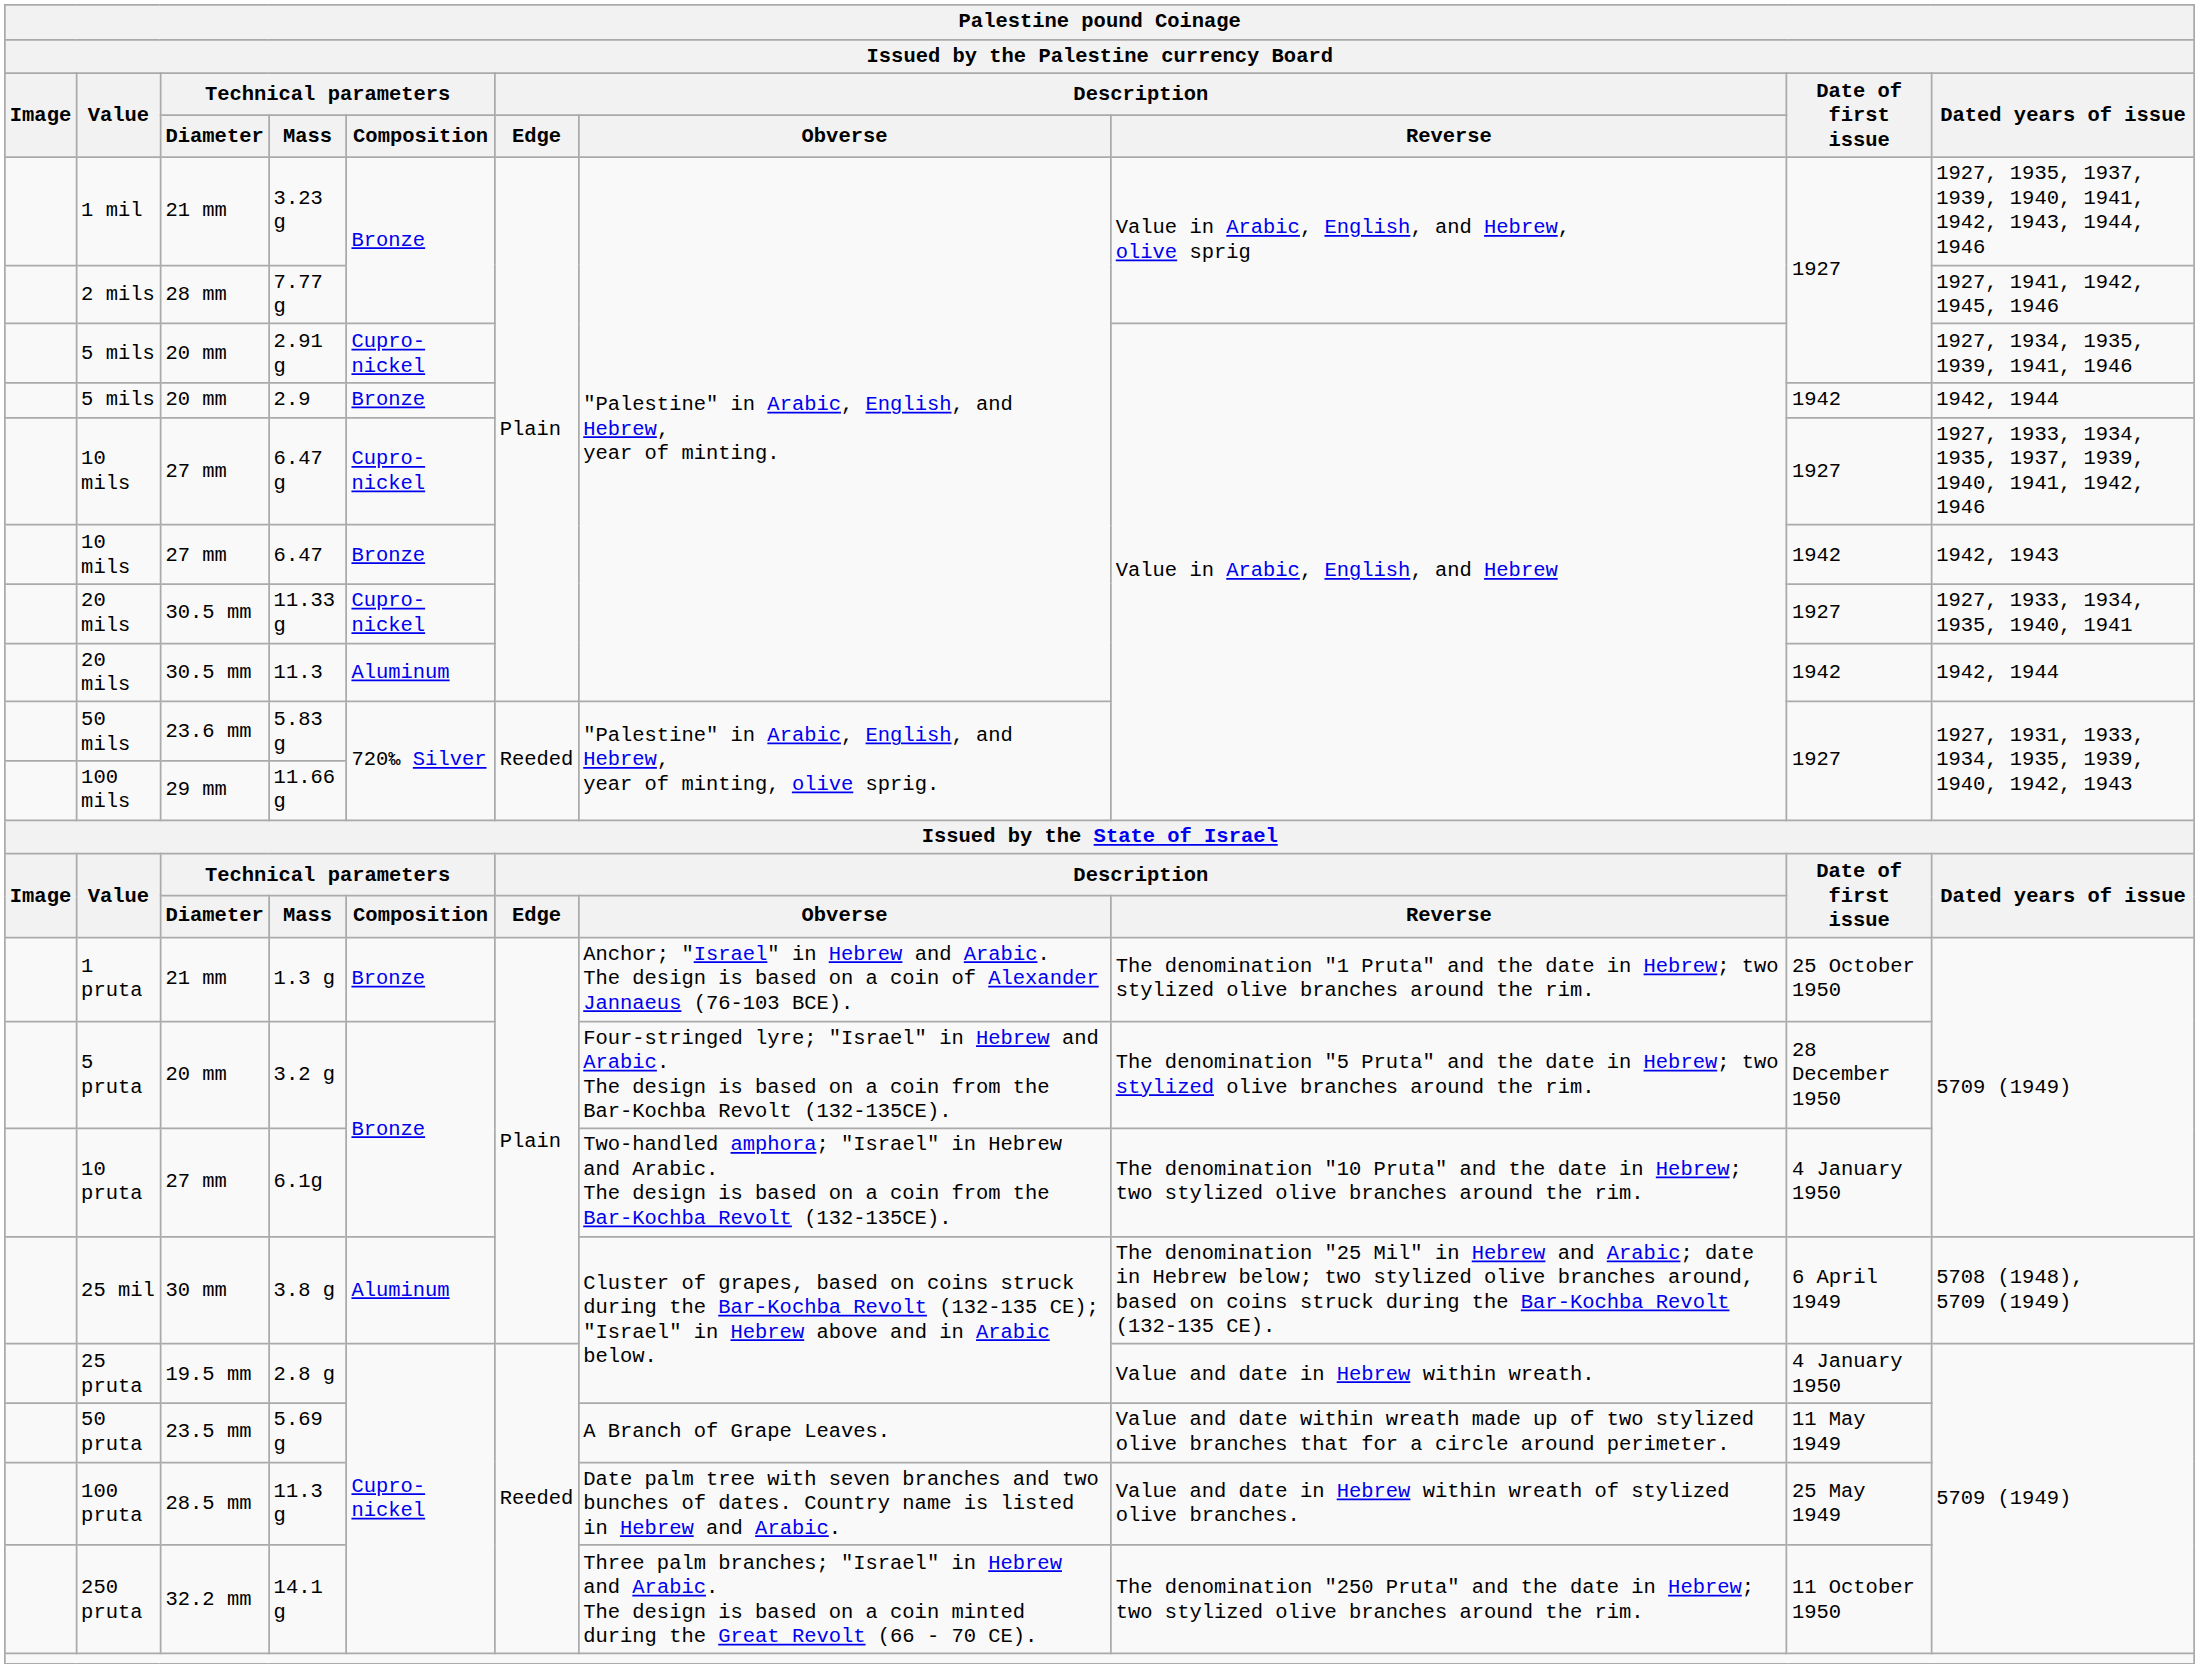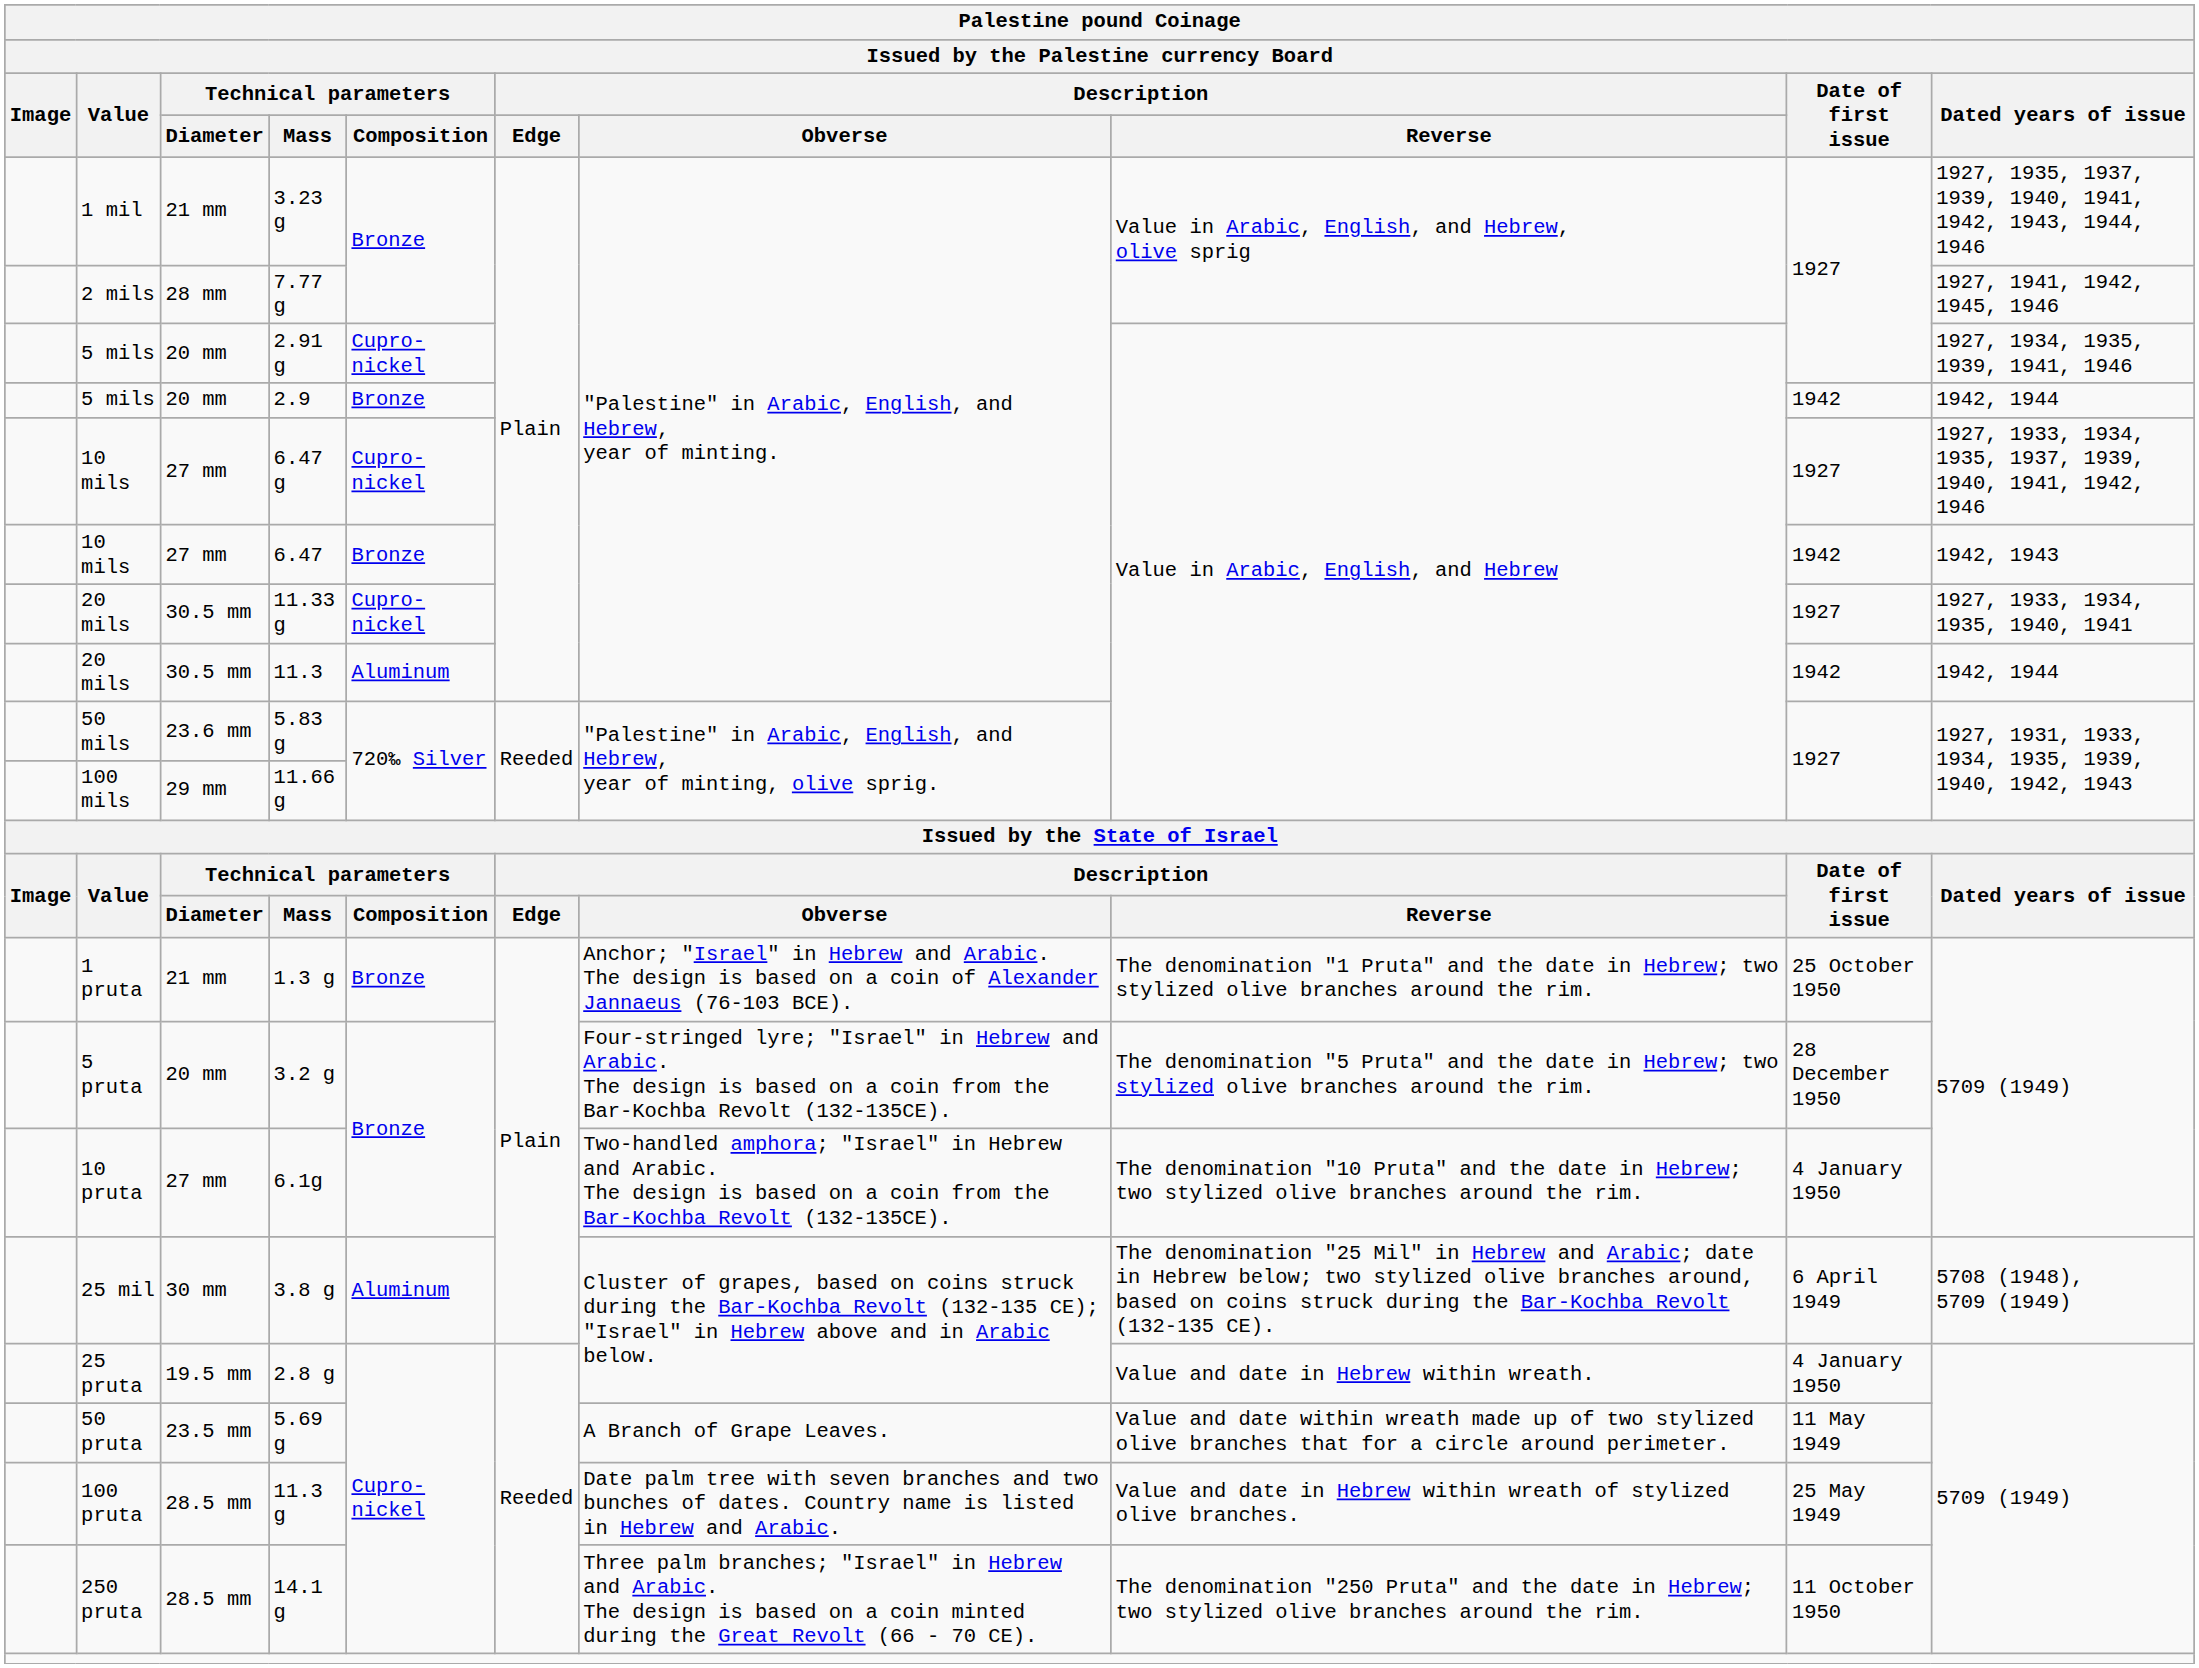14.1 g | Technical parameters / Diameter: 32.2 mm -> 28.5 mm
